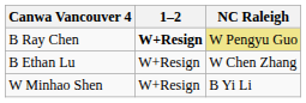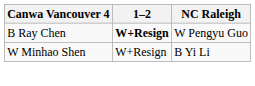B Ray Chen | NC Raleigh: khaki background -> no background
- row: B Ethan Lu | W+Resign | W Chen Zhang
